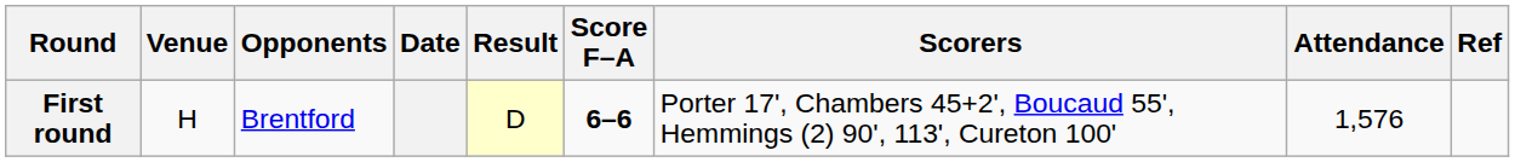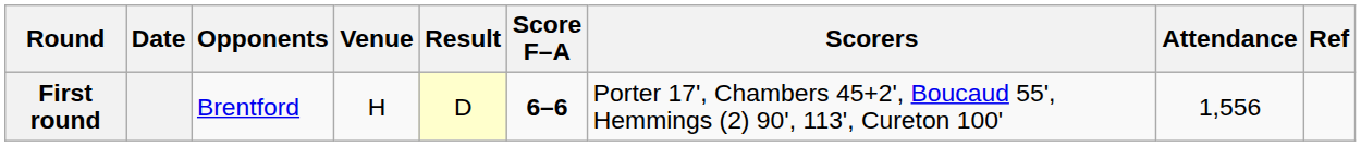columns swapped: Date <-> Venue
First round | Attendance: 1,576 -> 1,556
